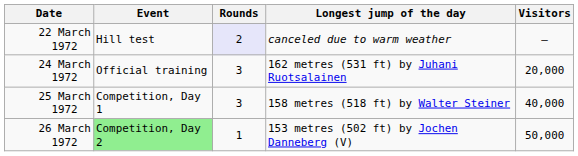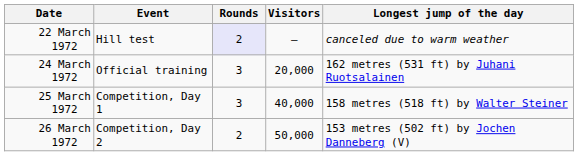columns swapped: Longest jump of the day <-> Visitors
26 March 1972 | Event: lightgreen background -> no background
26 March 1972 | Rounds: 1 -> 2
